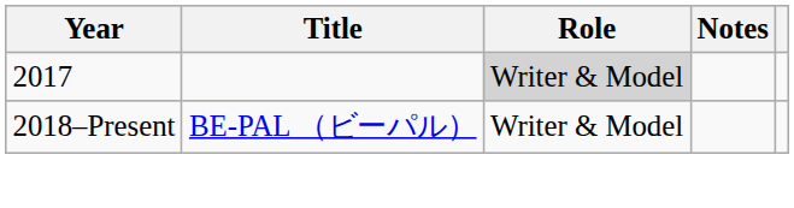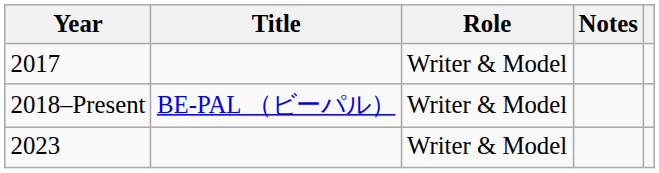2017 | Role: lightgrey background -> no background
+ row: 2023 | Writer & Model
